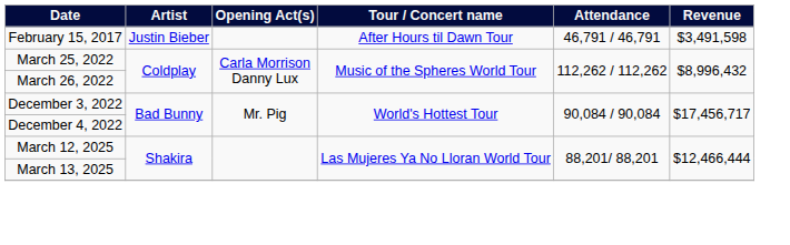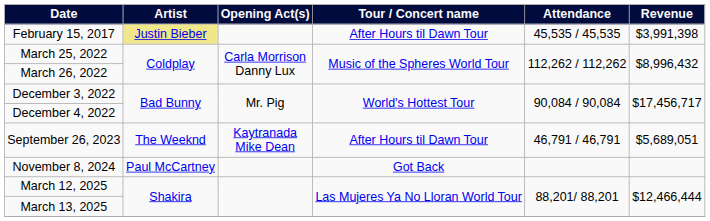February 15, 2017 | Artist: no background -> khaki background
February 15, 2017 | Attendance: 46,791 / 46,791 -> 45,535 / 45,535
February 15, 2017 | Revenue: $3,491,598 -> $3,991,398
+ row: September 26, 2023 | The Weeknd | Kaytranada Mike Dean | After Hours til Dawn Tour | 46,791 / 46,791 | $5,689,051
+ row: November 8, 2024 | Paul McCartney | Got Back
